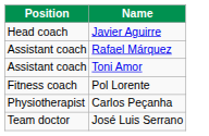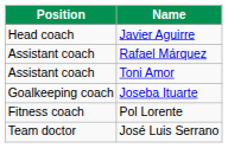+ row: Goalkeeping coach | Joseba Ituarte
- row: Physiotherapist | Carlos Peçanha
